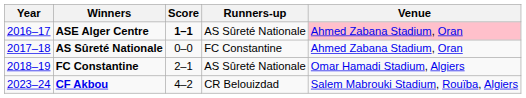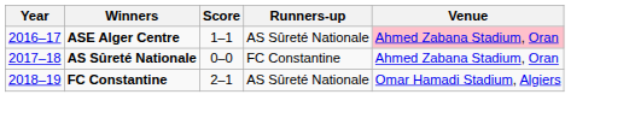ASE Alger Centre | Score: bold -> normal
- row: 2023–24 | CF Akbou | 4–2 | CR Belouizdad | Salem Mabrouki Stadium, Rouïba, Algiers
